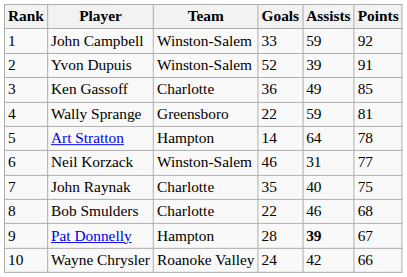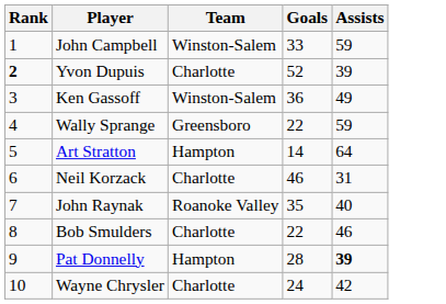- column: Points | 92 | 91 | 85 | 81 | 78 | 77 | 75 | 68 | 67 | 66
Yvon Dupuis | Rank: normal -> bold
Yvon Dupuis | Team: Winston-Salem -> Charlotte
Ken Gassoff | Team: Charlotte -> Winston-Salem
Neil Korzack | Team: Winston-Salem -> Charlotte
John Raynak | Team: Charlotte -> Roanoke Valley
Wayne Chrysler | Team: Roanoke Valley -> Charlotte
